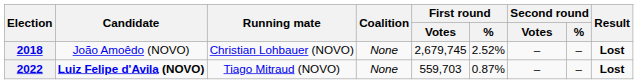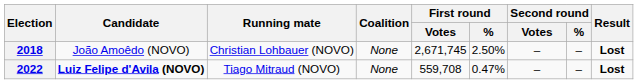2018 | First round / Votes: 2,679,745 -> 2,671,745
2018 | First round / %: 2.52% -> 2.50%
2022 | First round / Votes: 559,703 -> 559,708
2022 | First round / %: 0.87% -> 0.47%
